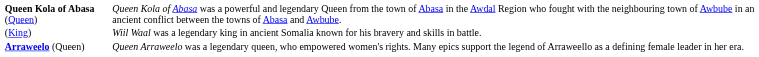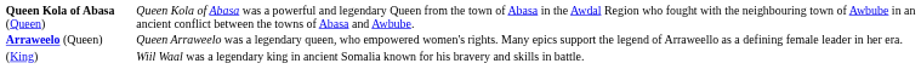rows swapped: Arraweelo (Queen) <-> (King)
